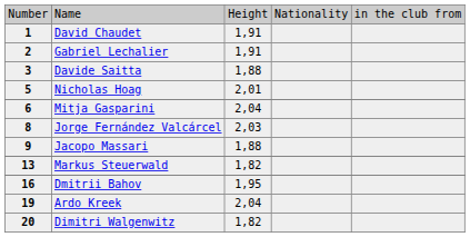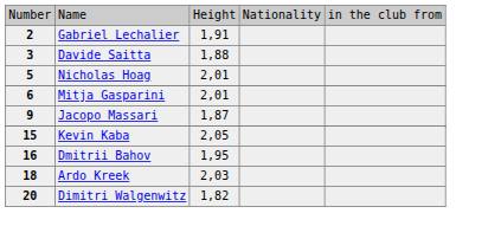- row: 1 | David Chaudet | 1,91
Mitja Gasparini | column 3: 2,04 -> 2,01
- row: 8 | Jorge Fernández Valcárcel | 2,03
Jacopo Massari | column 3: 1,88 -> 1,87
- row: 13 | Markus Steuerwald | 1,82
+ row: 15 | Kevin Kaba | 2,05
Ardo Kreek | column 1: 19 -> 18
Ardo Kreek | column 3: 2,04 -> 2,03
